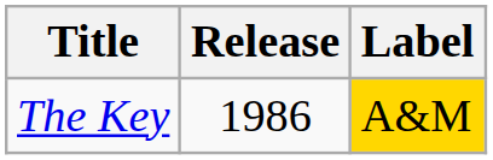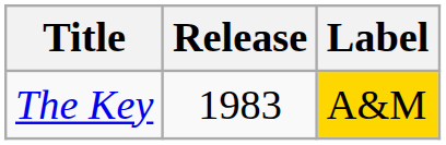The Key | Release: 1986 -> 1983
